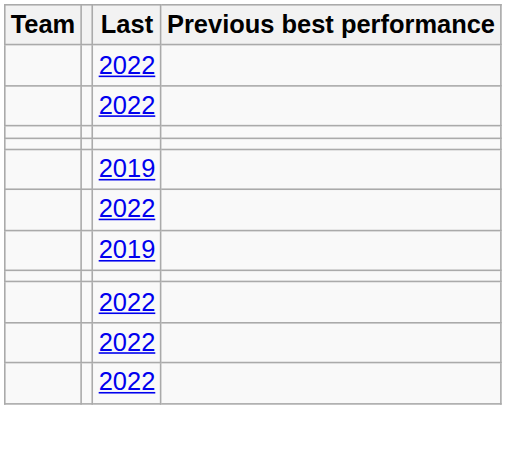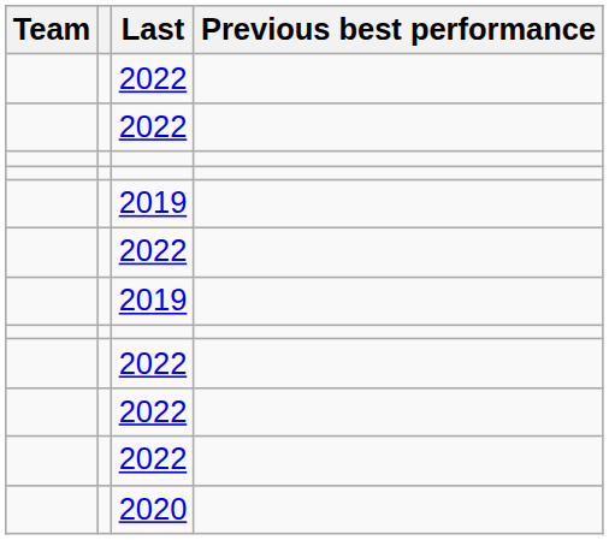+ row: 2020
